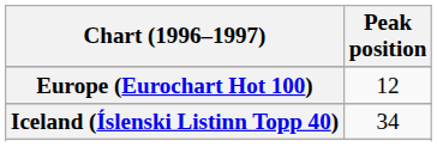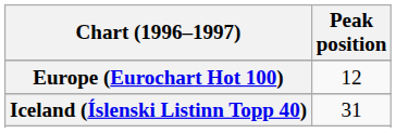Iceland (Íslenski Listinn Topp 40) | Peak position: 34 -> 31
